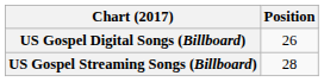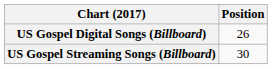US Gospel Streaming Songs (Billboard) | Position: 28 -> 30
